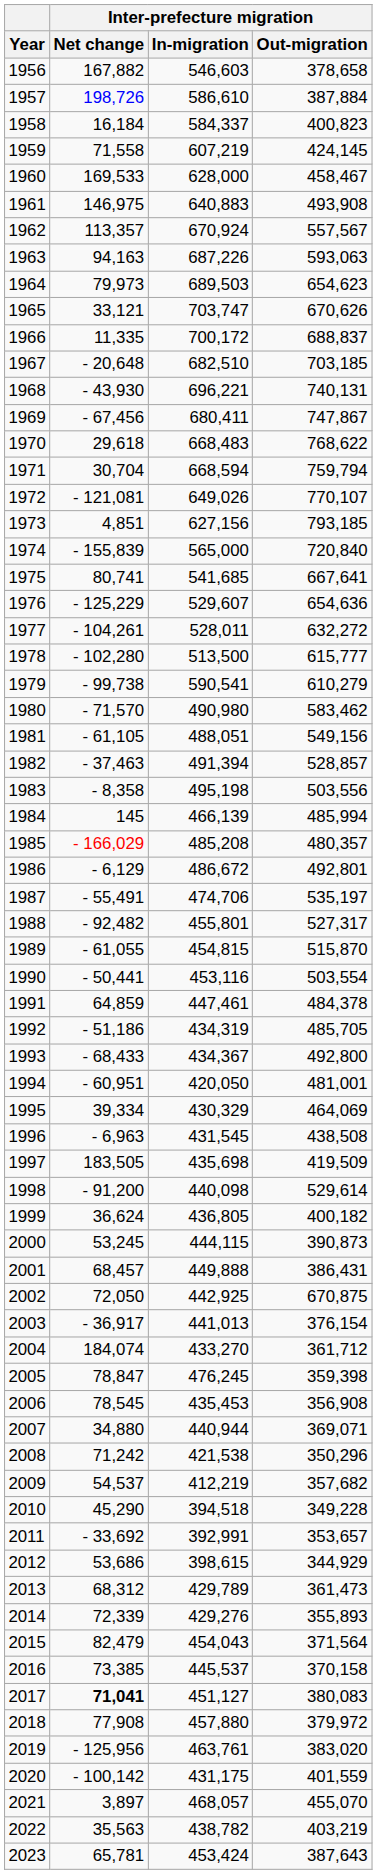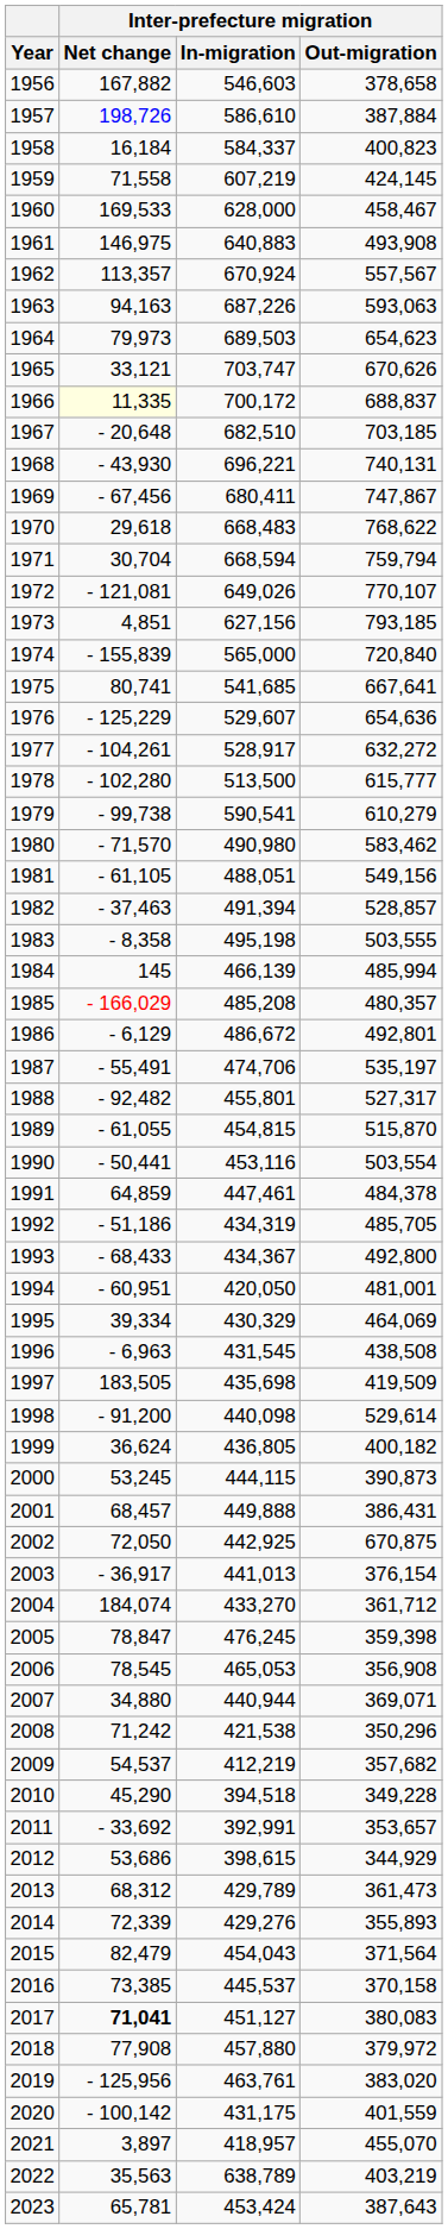1966 | Inter-prefecture migration / Net change: no background -> lightyellow background
1977 | Inter-prefecture migration / In-migration: 528,011 -> 528,917
1983 | Inter-prefecture migration / Out-migration: 503,556 -> 503,555
2006 | Inter-prefecture migration / In-migration: 435,453 -> 465,053
2021 | Inter-prefecture migration / In-migration: 468,057 -> 418,957
2022 | Inter-prefecture migration / In-migration: 438,782 -> 638,789
